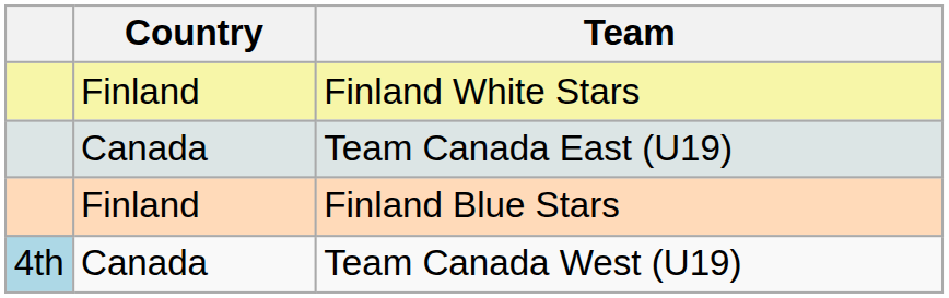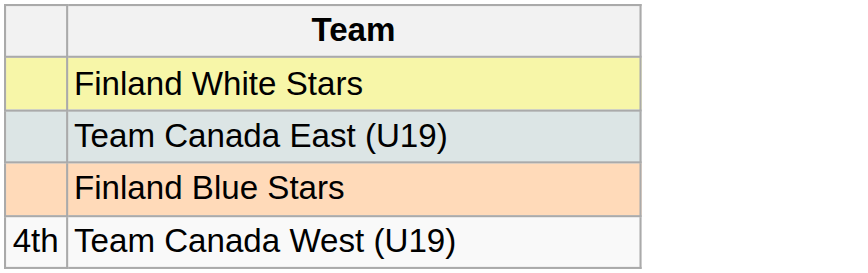- column: Country | Finland | Canada | Finland | Canada
Team Canada West (U19) | column 1: lightblue background -> no background
